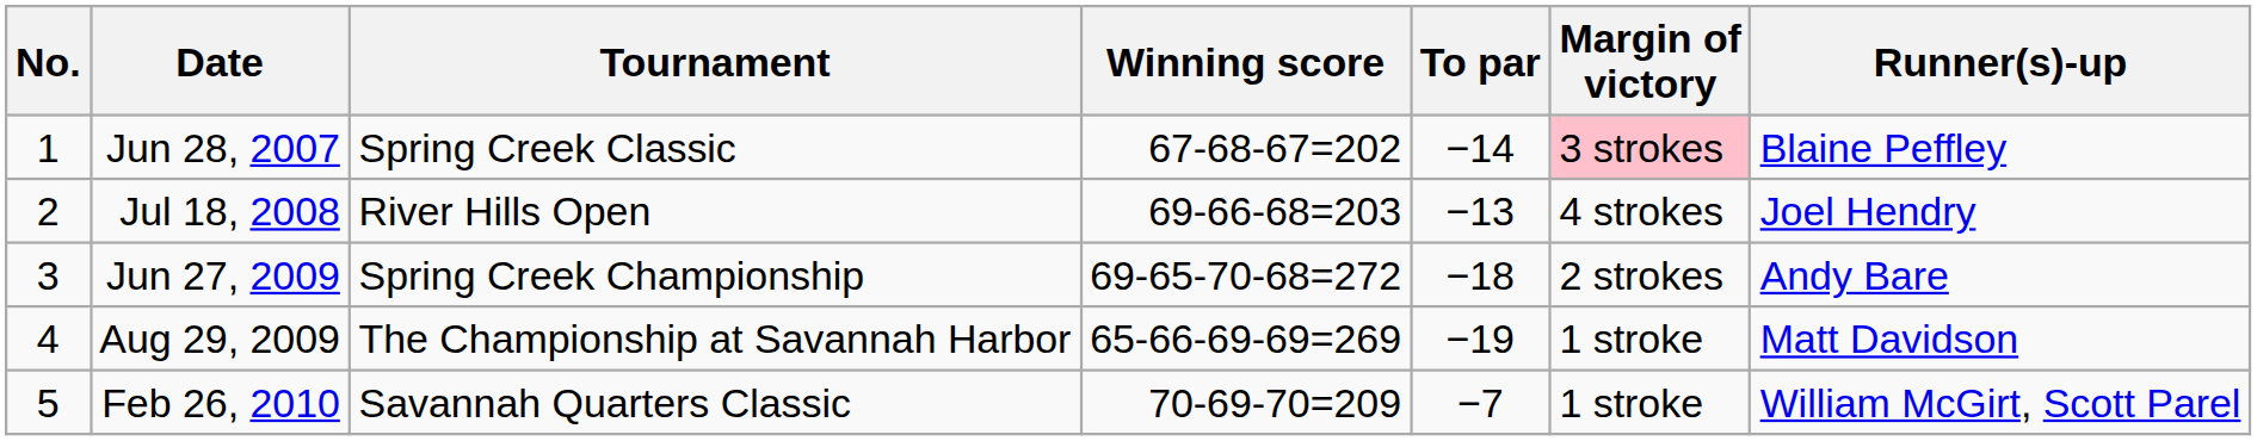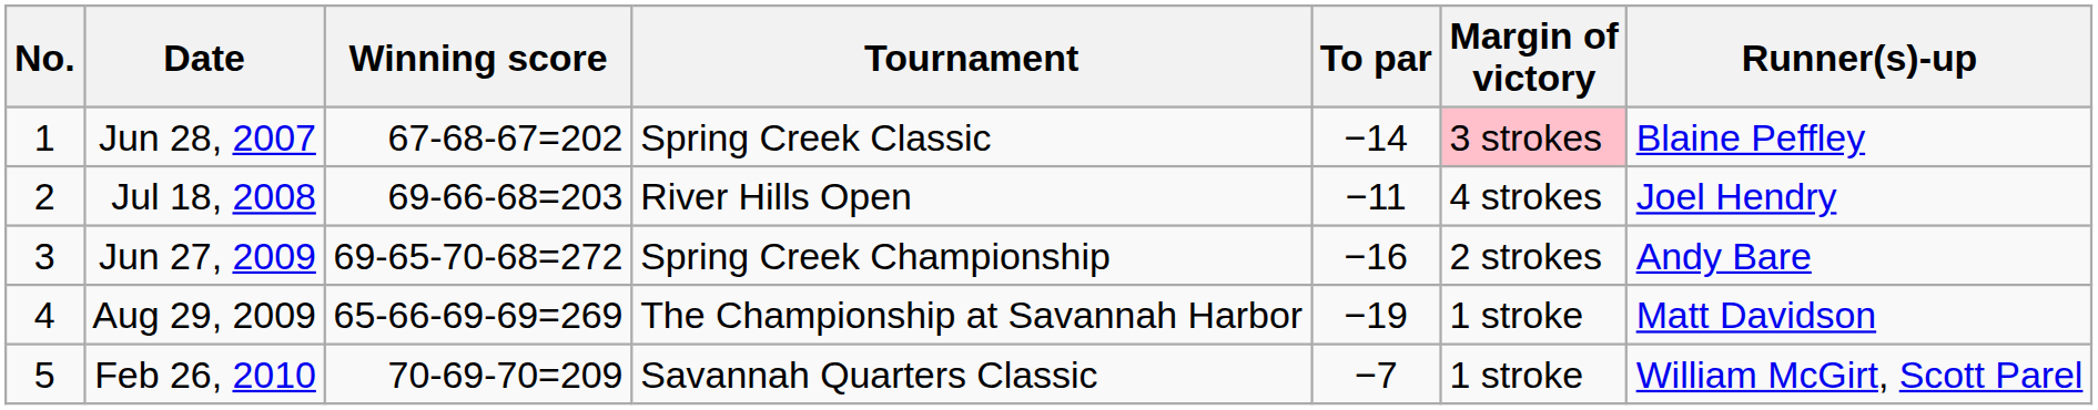columns swapped: Tournament <-> Winning score
Jul 18, 2008 | To par: −13 -> −11
Jun 27, 2009 | To par: −18 -> −16
